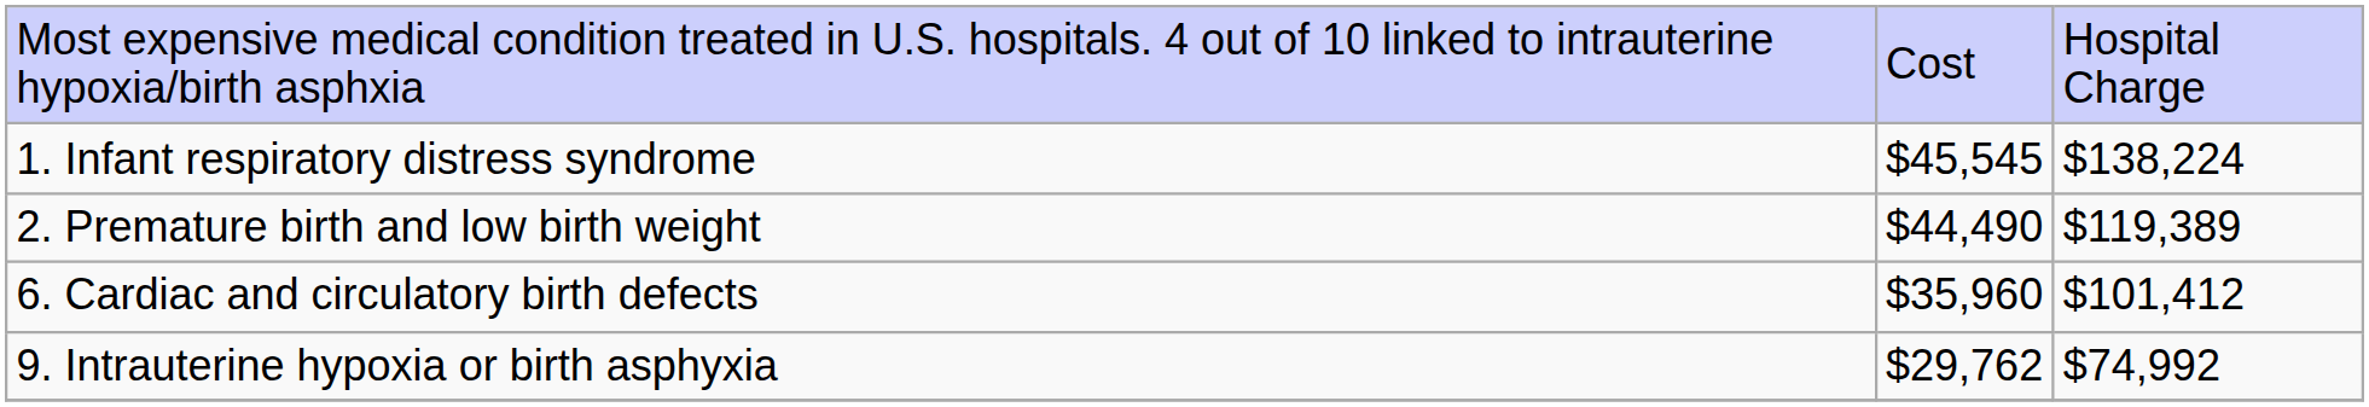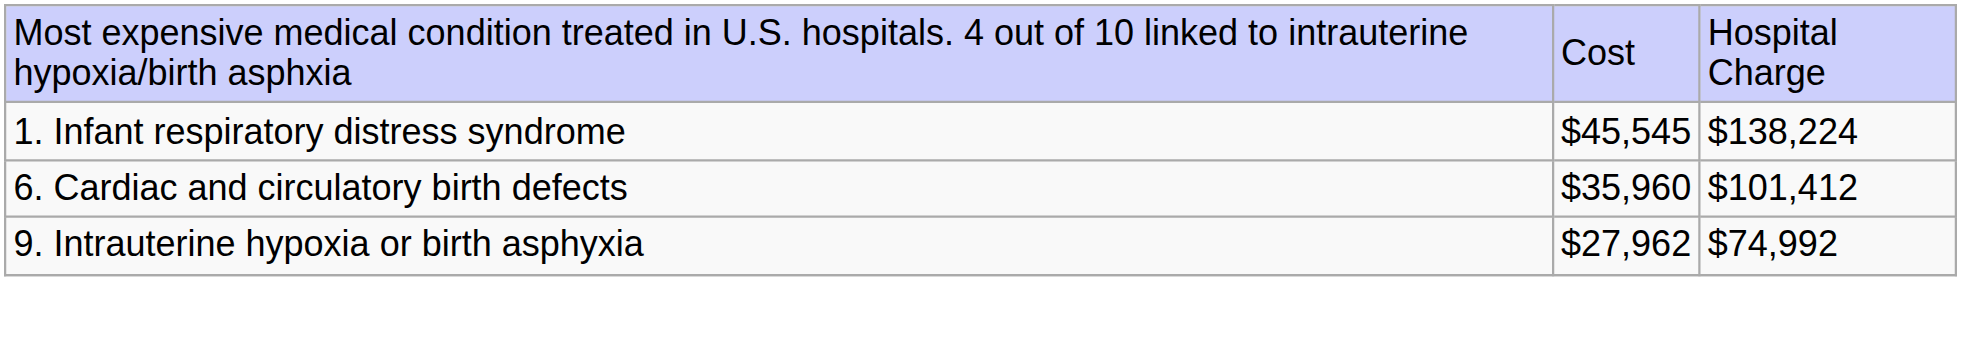- row: 2. Premature birth and low birth weight | $44,490 | $119,389
9. Intrauterine hypoxia or birth asphyxia | column 2: $29,762 -> $27,962
